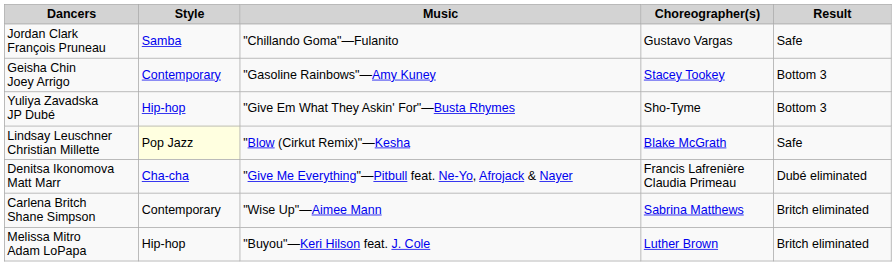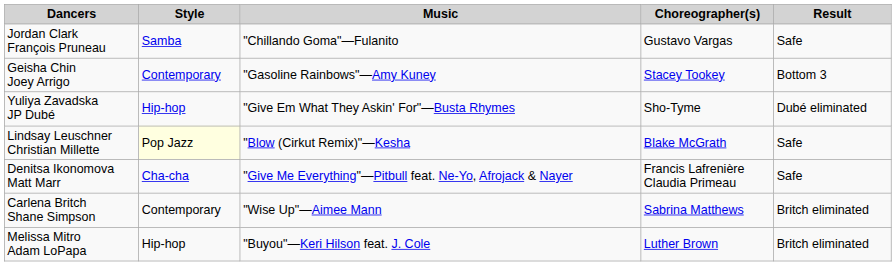Yuliya Zavadska JP Dubé | Result: Bottom 3 -> Dubé eliminated
Denitsa Ikonomova Matt Marr | Result: Dubé eliminated -> Safe
